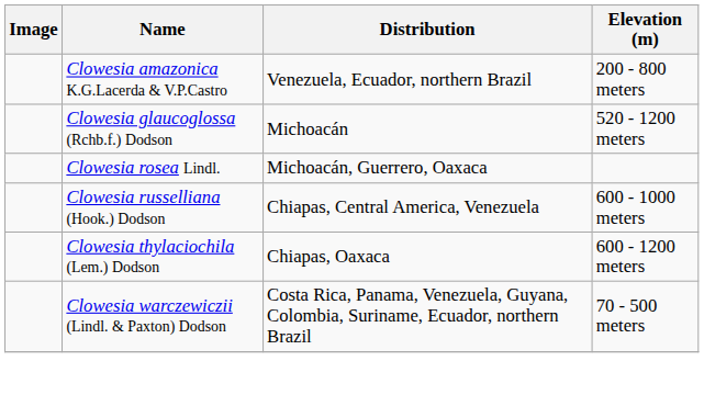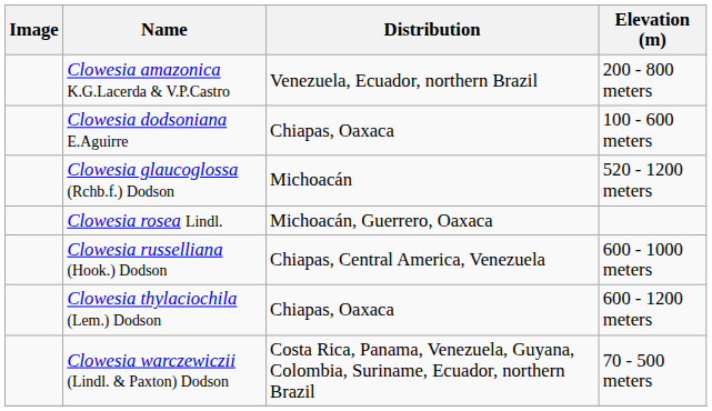+ row: Clowesia dodsoniana E.Aguirre | Chiapas, Oaxaca | 100 - 600 meters
